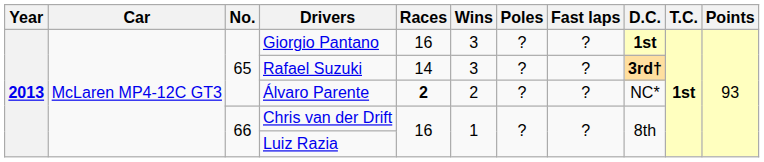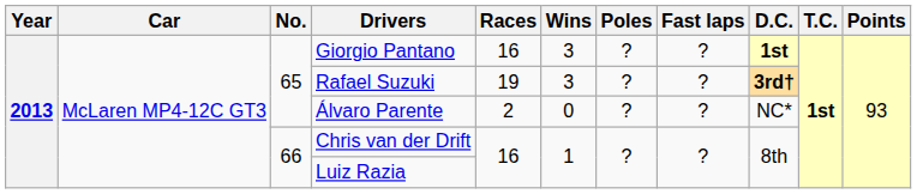Rafael Suzuki | Races: 14 -> 19
Álvaro Parente | Races: bold -> normal
Álvaro Parente | Wins: 2 -> 0
